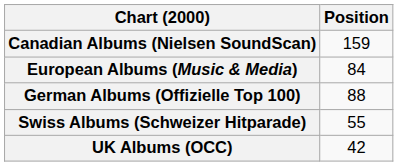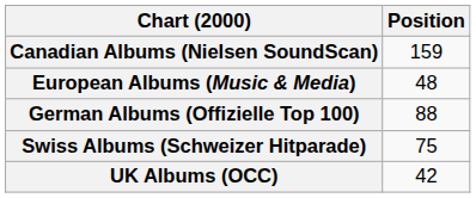European Albums (Music & Media) | Position: 84 -> 48
Swiss Albums (Schweizer Hitparade) | Position: 55 -> 75
